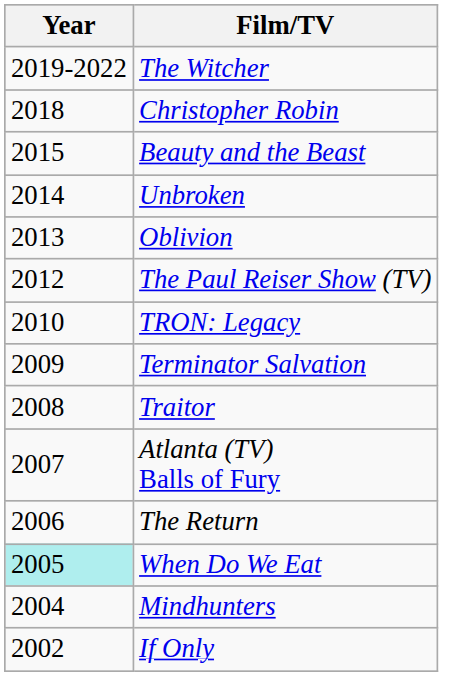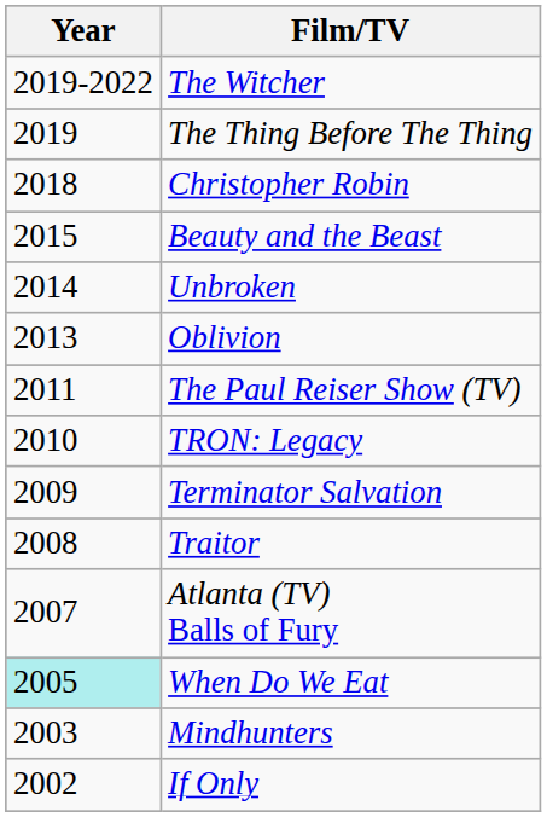+ row: 2019 | The Thing Before The Thing
The Paul Reiser Show (TV) | Year: 2012 -> 2011
- row: 2006 | The Return
Mindhunters | Year: 2004 -> 2003
